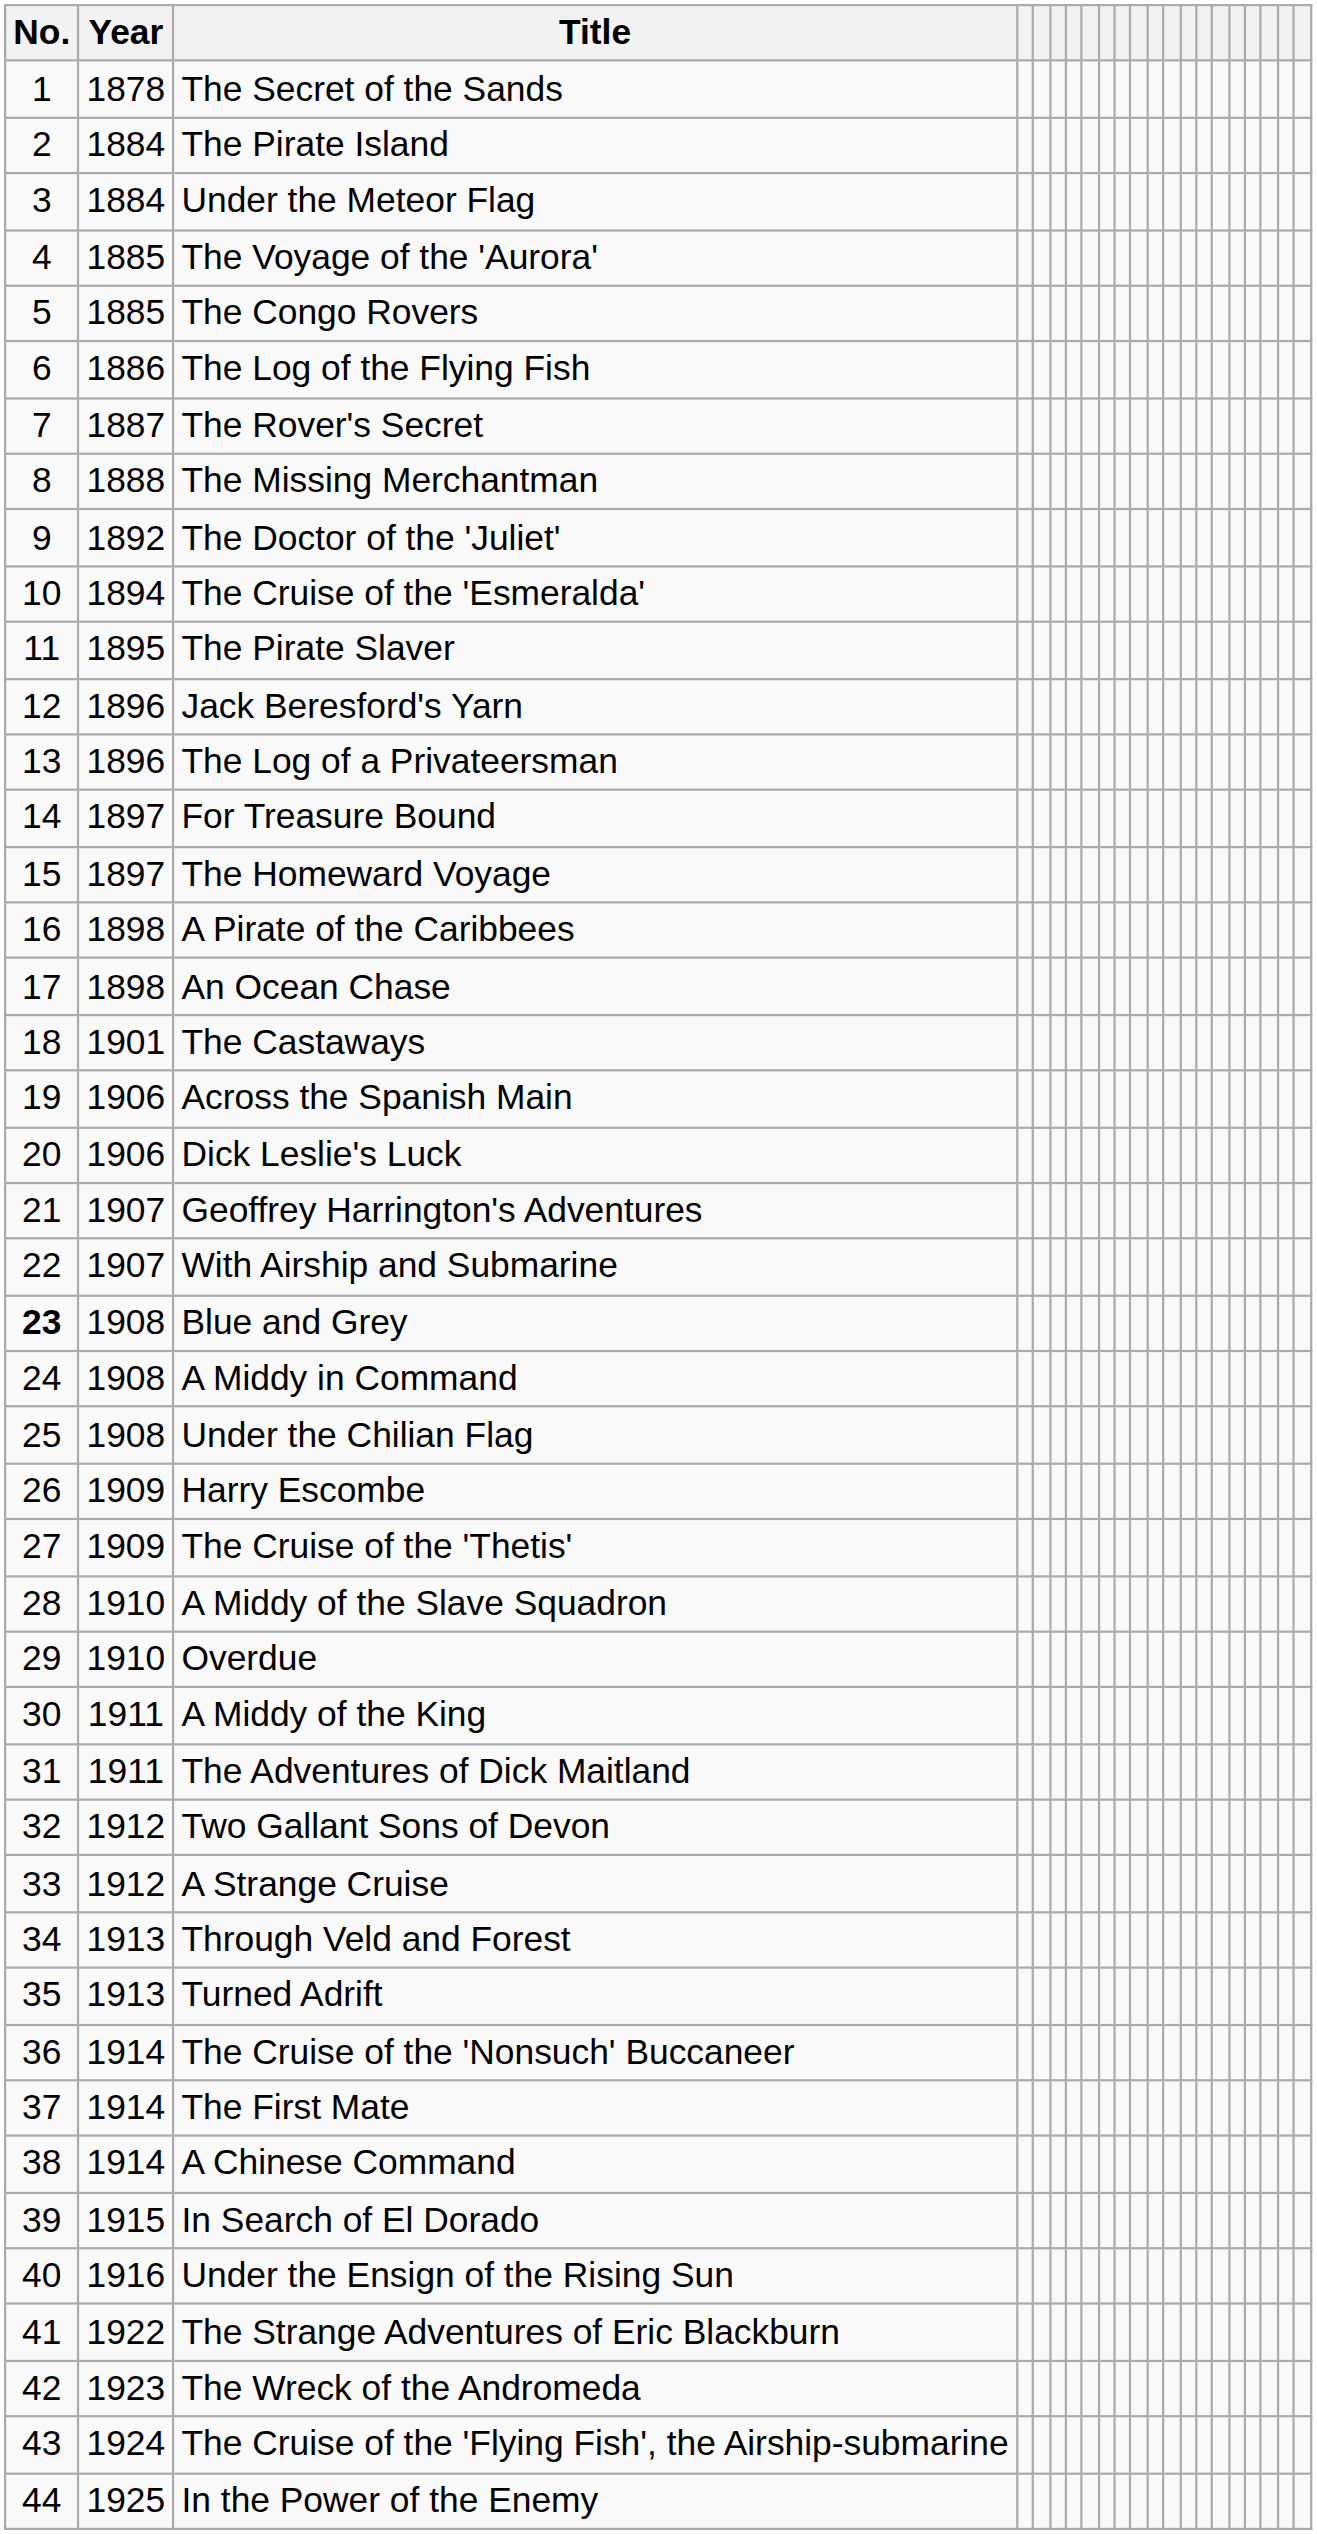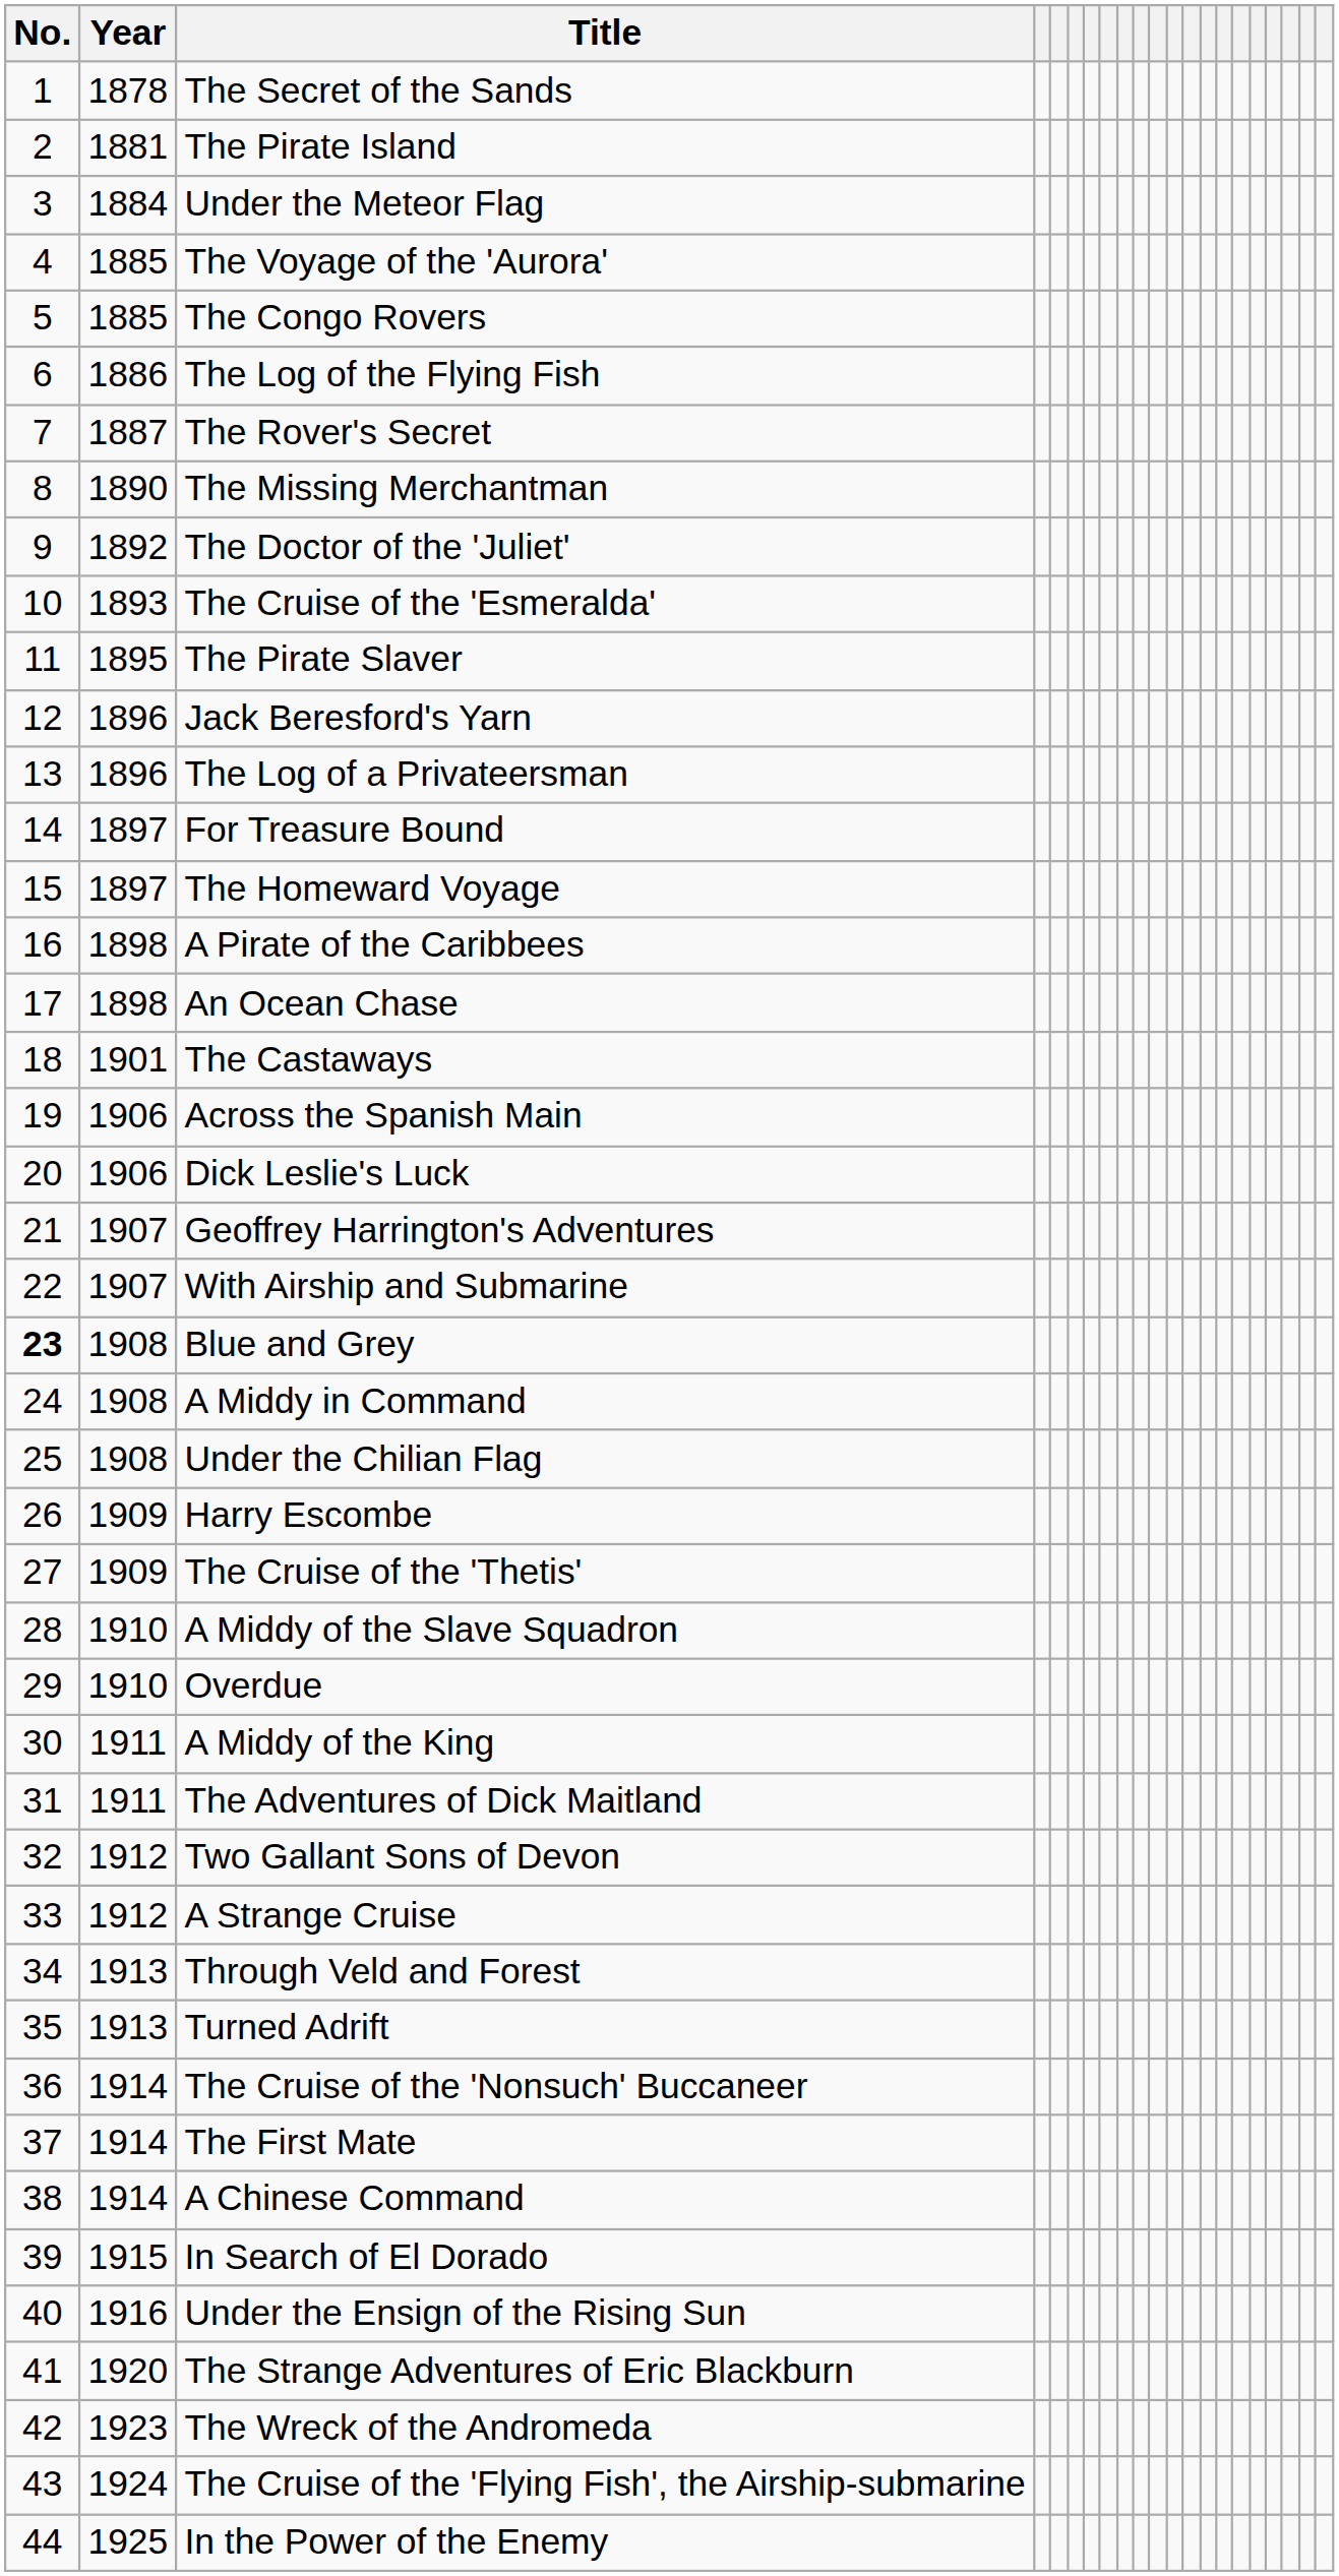The Pirate Island | Year: 1884 -> 1881
The Missing Merchantman | Year: 1888 -> 1890
The Cruise of the 'Esmeralda' | Year: 1894 -> 1893
The Strange Adventures of Eric Blackburn | Year: 1922 -> 1920
